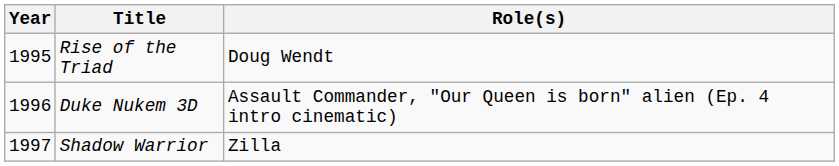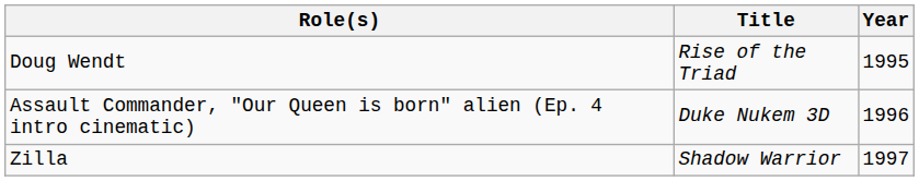columns swapped: Year <-> Role(s)
